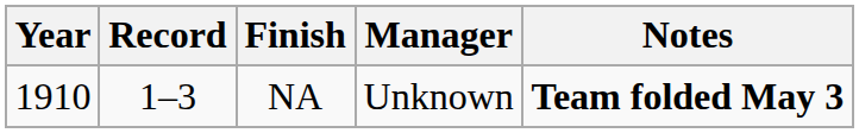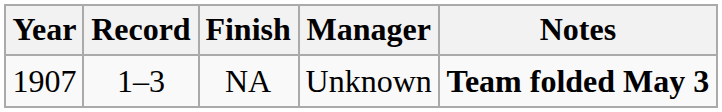NA | Year: 1910 -> 1907
